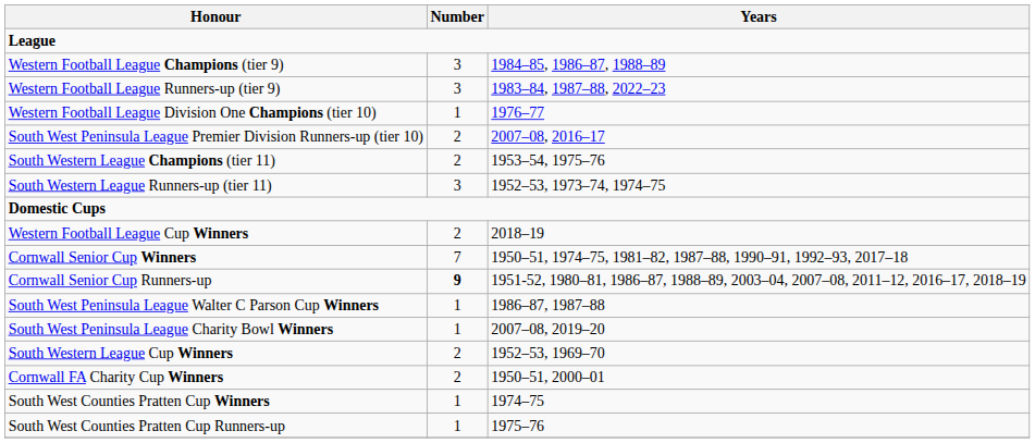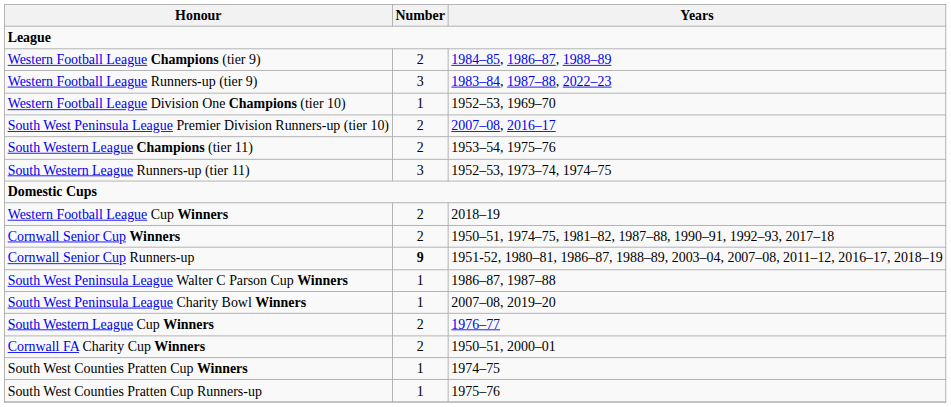Western Football League Champions (tier 9) | Number: 3 -> 2
Western Football League Division One Champions (tier 10) | Years: 1976–77 -> 1952–53, 1969–70
Cornwall Senior Cup Winners | Number: 7 -> 2
South Western League Cup Winners | Years: 1952–53, 1969–70 -> 1976–77
